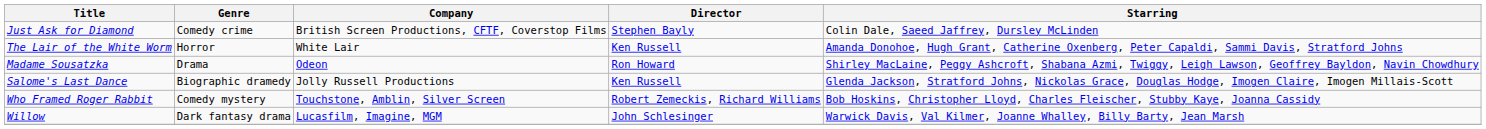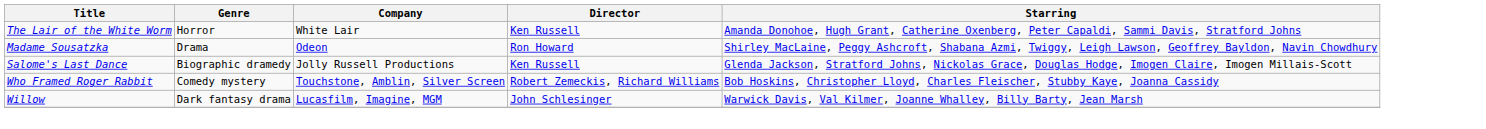- row: Just Ask for Diamond | Comedy crime | British Screen Productions, CFTF, Coverstop Films | Stephen Bayly | Colin Dale, Saeed Jaffrey, Dursley McLinden
